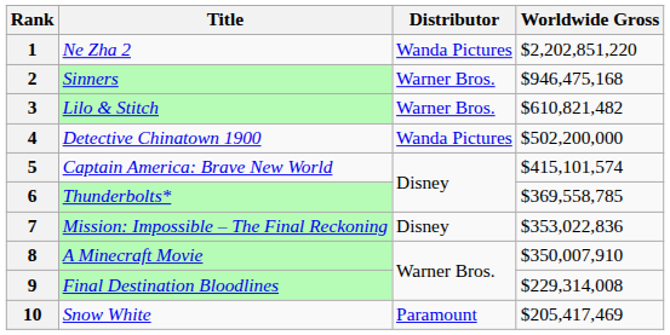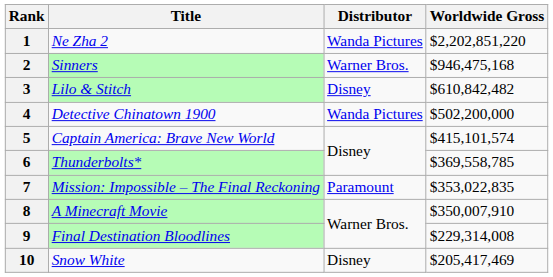3 | Distributor: Warner Bros. -> Disney
3 | Worldwide Gross: $610,821,482 -> $610,842,482
7 | Distributor: Disney -> Paramount
7 | Worldwide Gross: $353,022,836 -> $353,022,835
10 | Distributor: Paramount -> Disney
